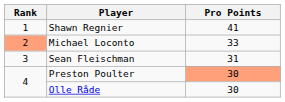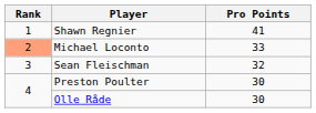Sean Fleischman | Pro Points: 31 -> 32
Preston Poulter | Pro Points: lightsalmon background -> no background
